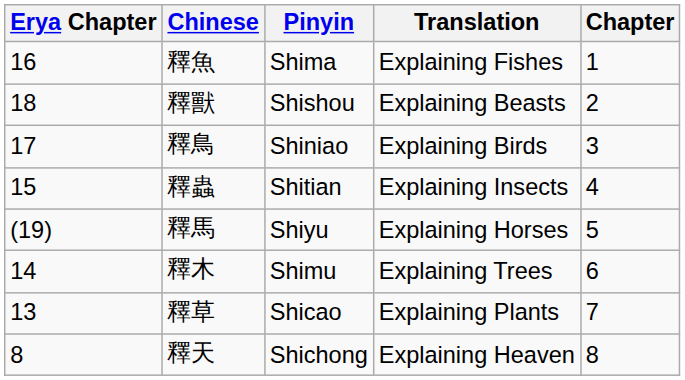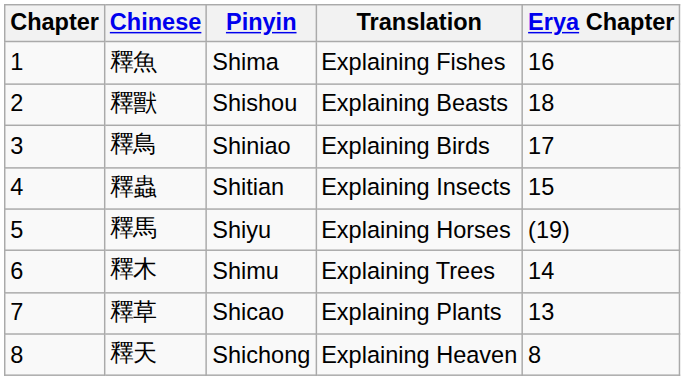columns swapped: Chapter <-> Erya Chapter
